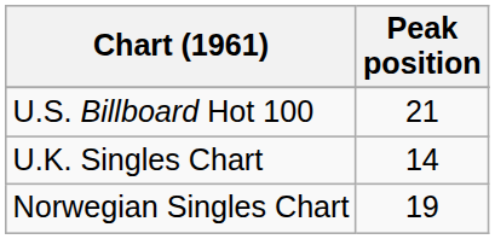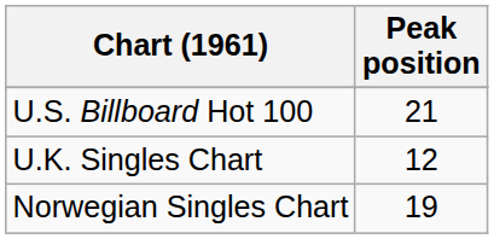U.K. Singles Chart | Peak position: 14 -> 12
